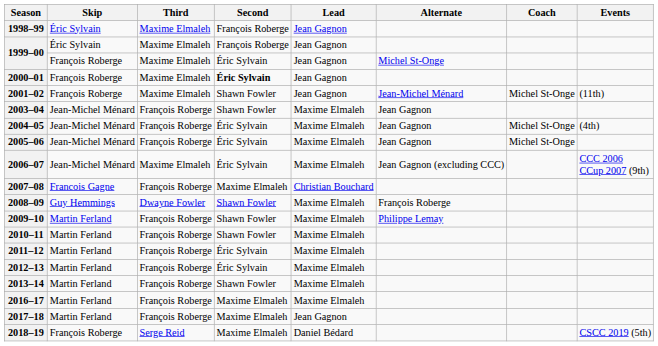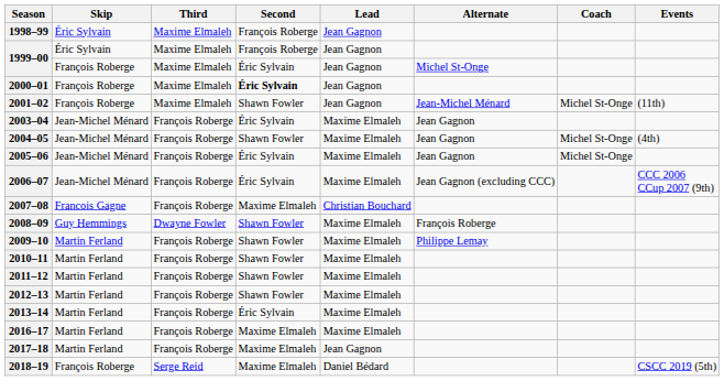2003–04 | Second: Shawn Fowler -> Éric Sylvain
2004–05 | Second: Éric Sylvain -> Shawn Fowler
2006–07 | Third: Maxime Elmaleh -> François Roberge
2011–12 | Second: Éric Sylvain -> Shawn Fowler
2012–13 | Second: Éric Sylvain -> Shawn Fowler
2013–14 | Second: Shawn Fowler -> Éric Sylvain
